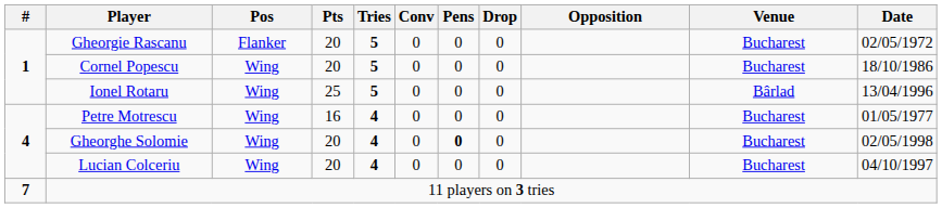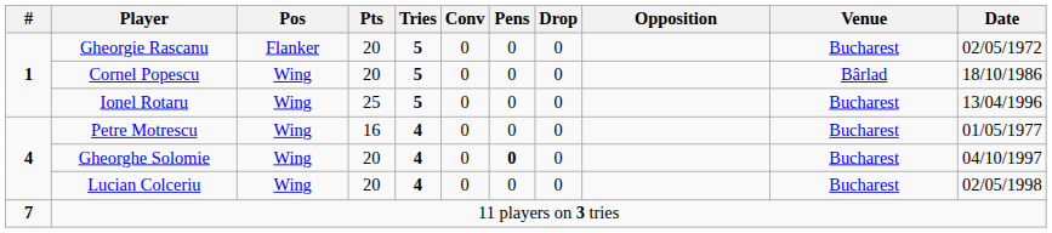Cornel Popescu | Venue: Bucharest -> Bârlad
Ionel Rotaru | Venue: Bârlad -> Bucharest
Gheorghe Solomie | Date: 02/05/1998 -> 04/10/1997
Lucian Colceriu | Date: 04/10/1997 -> 02/05/1998
